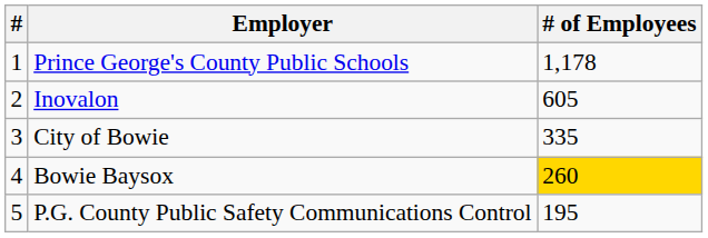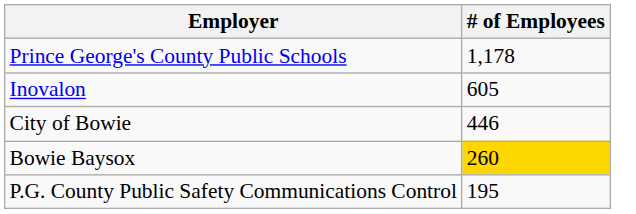- column: # | 1 | 2 | 3 | 4 | 5
City of Bowie | # of Employees: 335 -> 446
